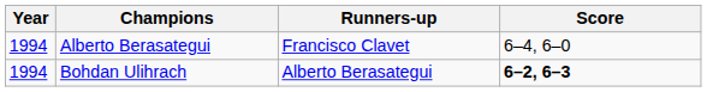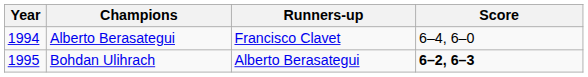Bohdan Ulihrach | Year: 1994 -> 1995
